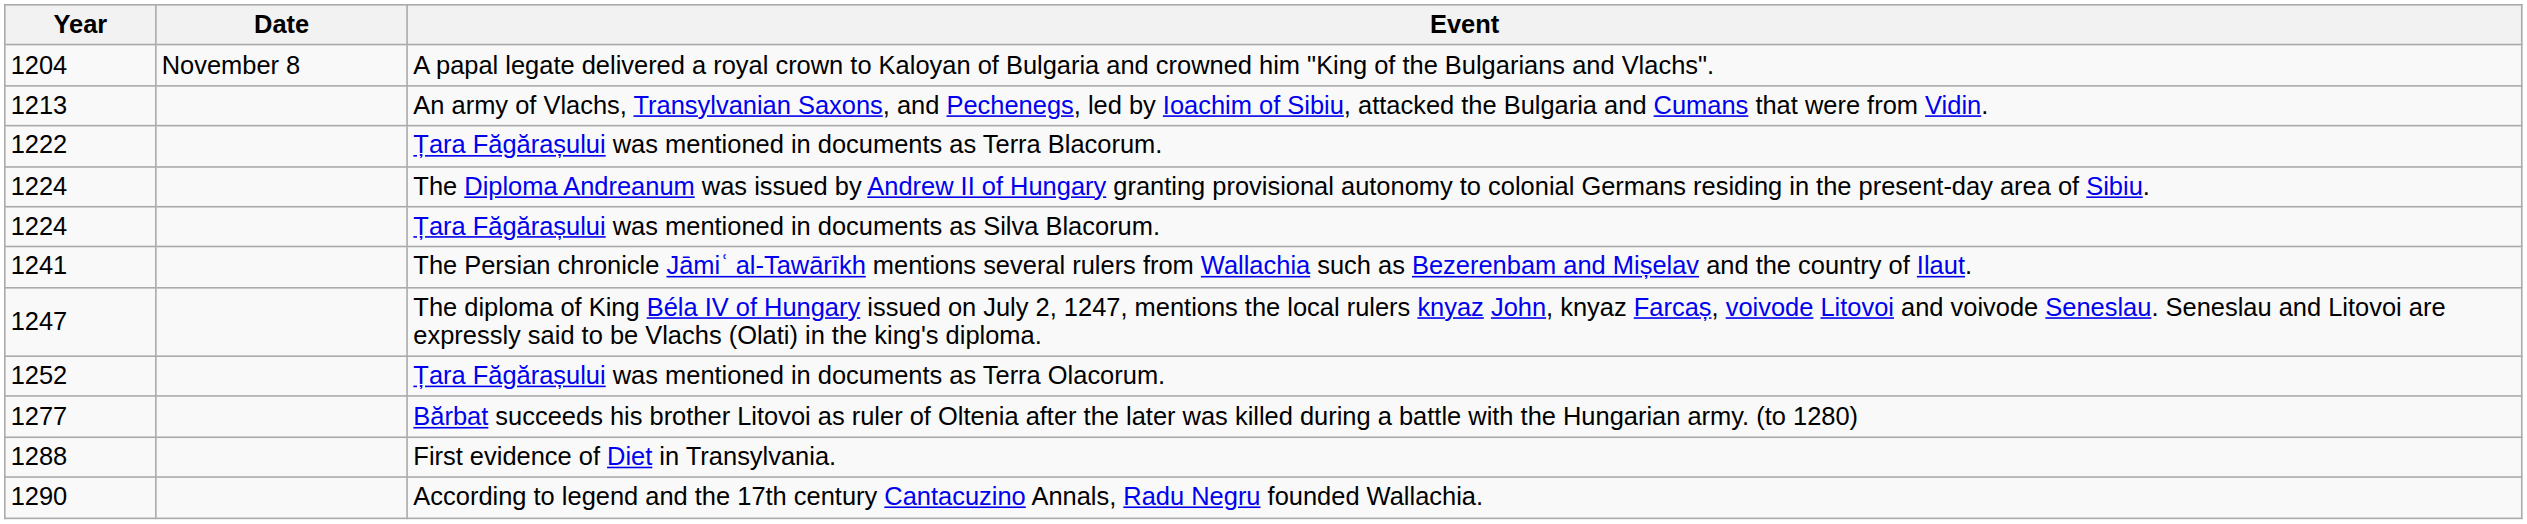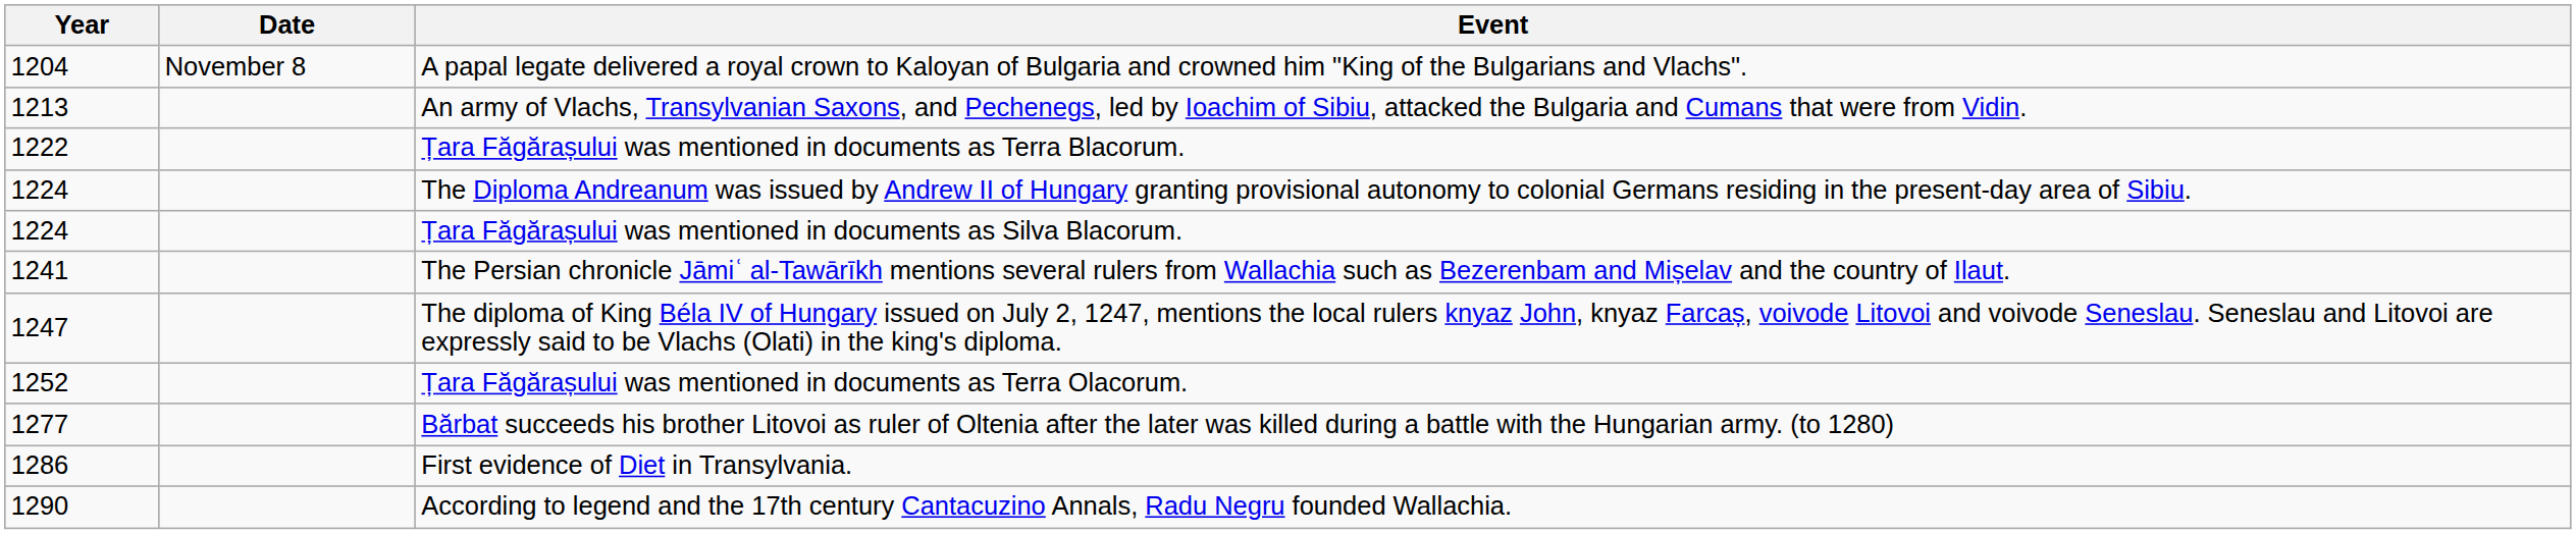First evidence of Diet in Transylvania. | Year: 1288 -> 1286
